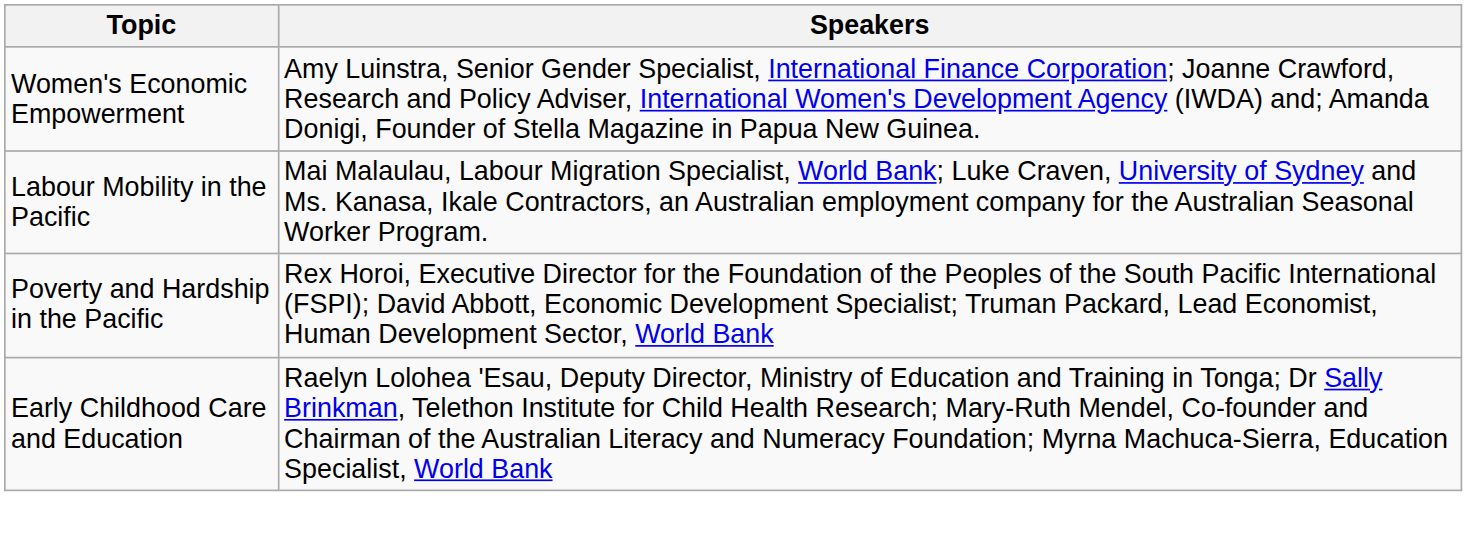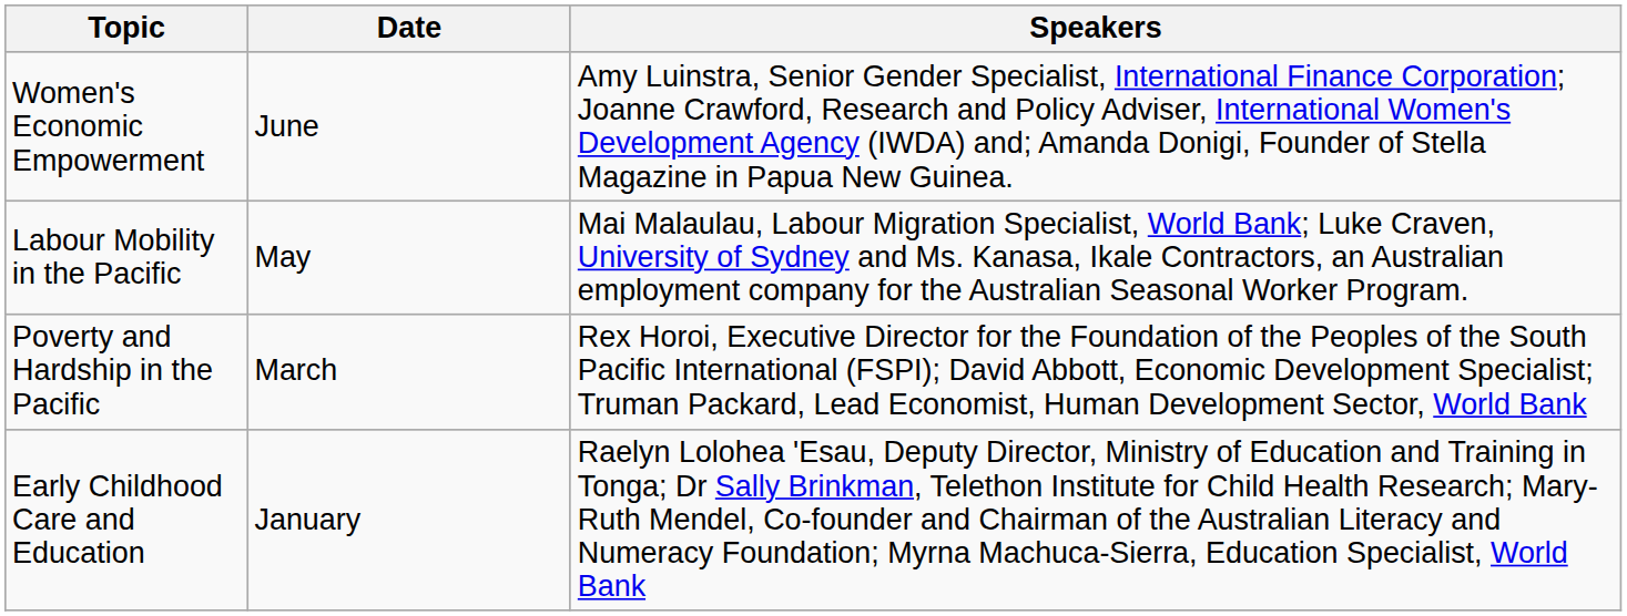+ column: Date | June | May | March | January
